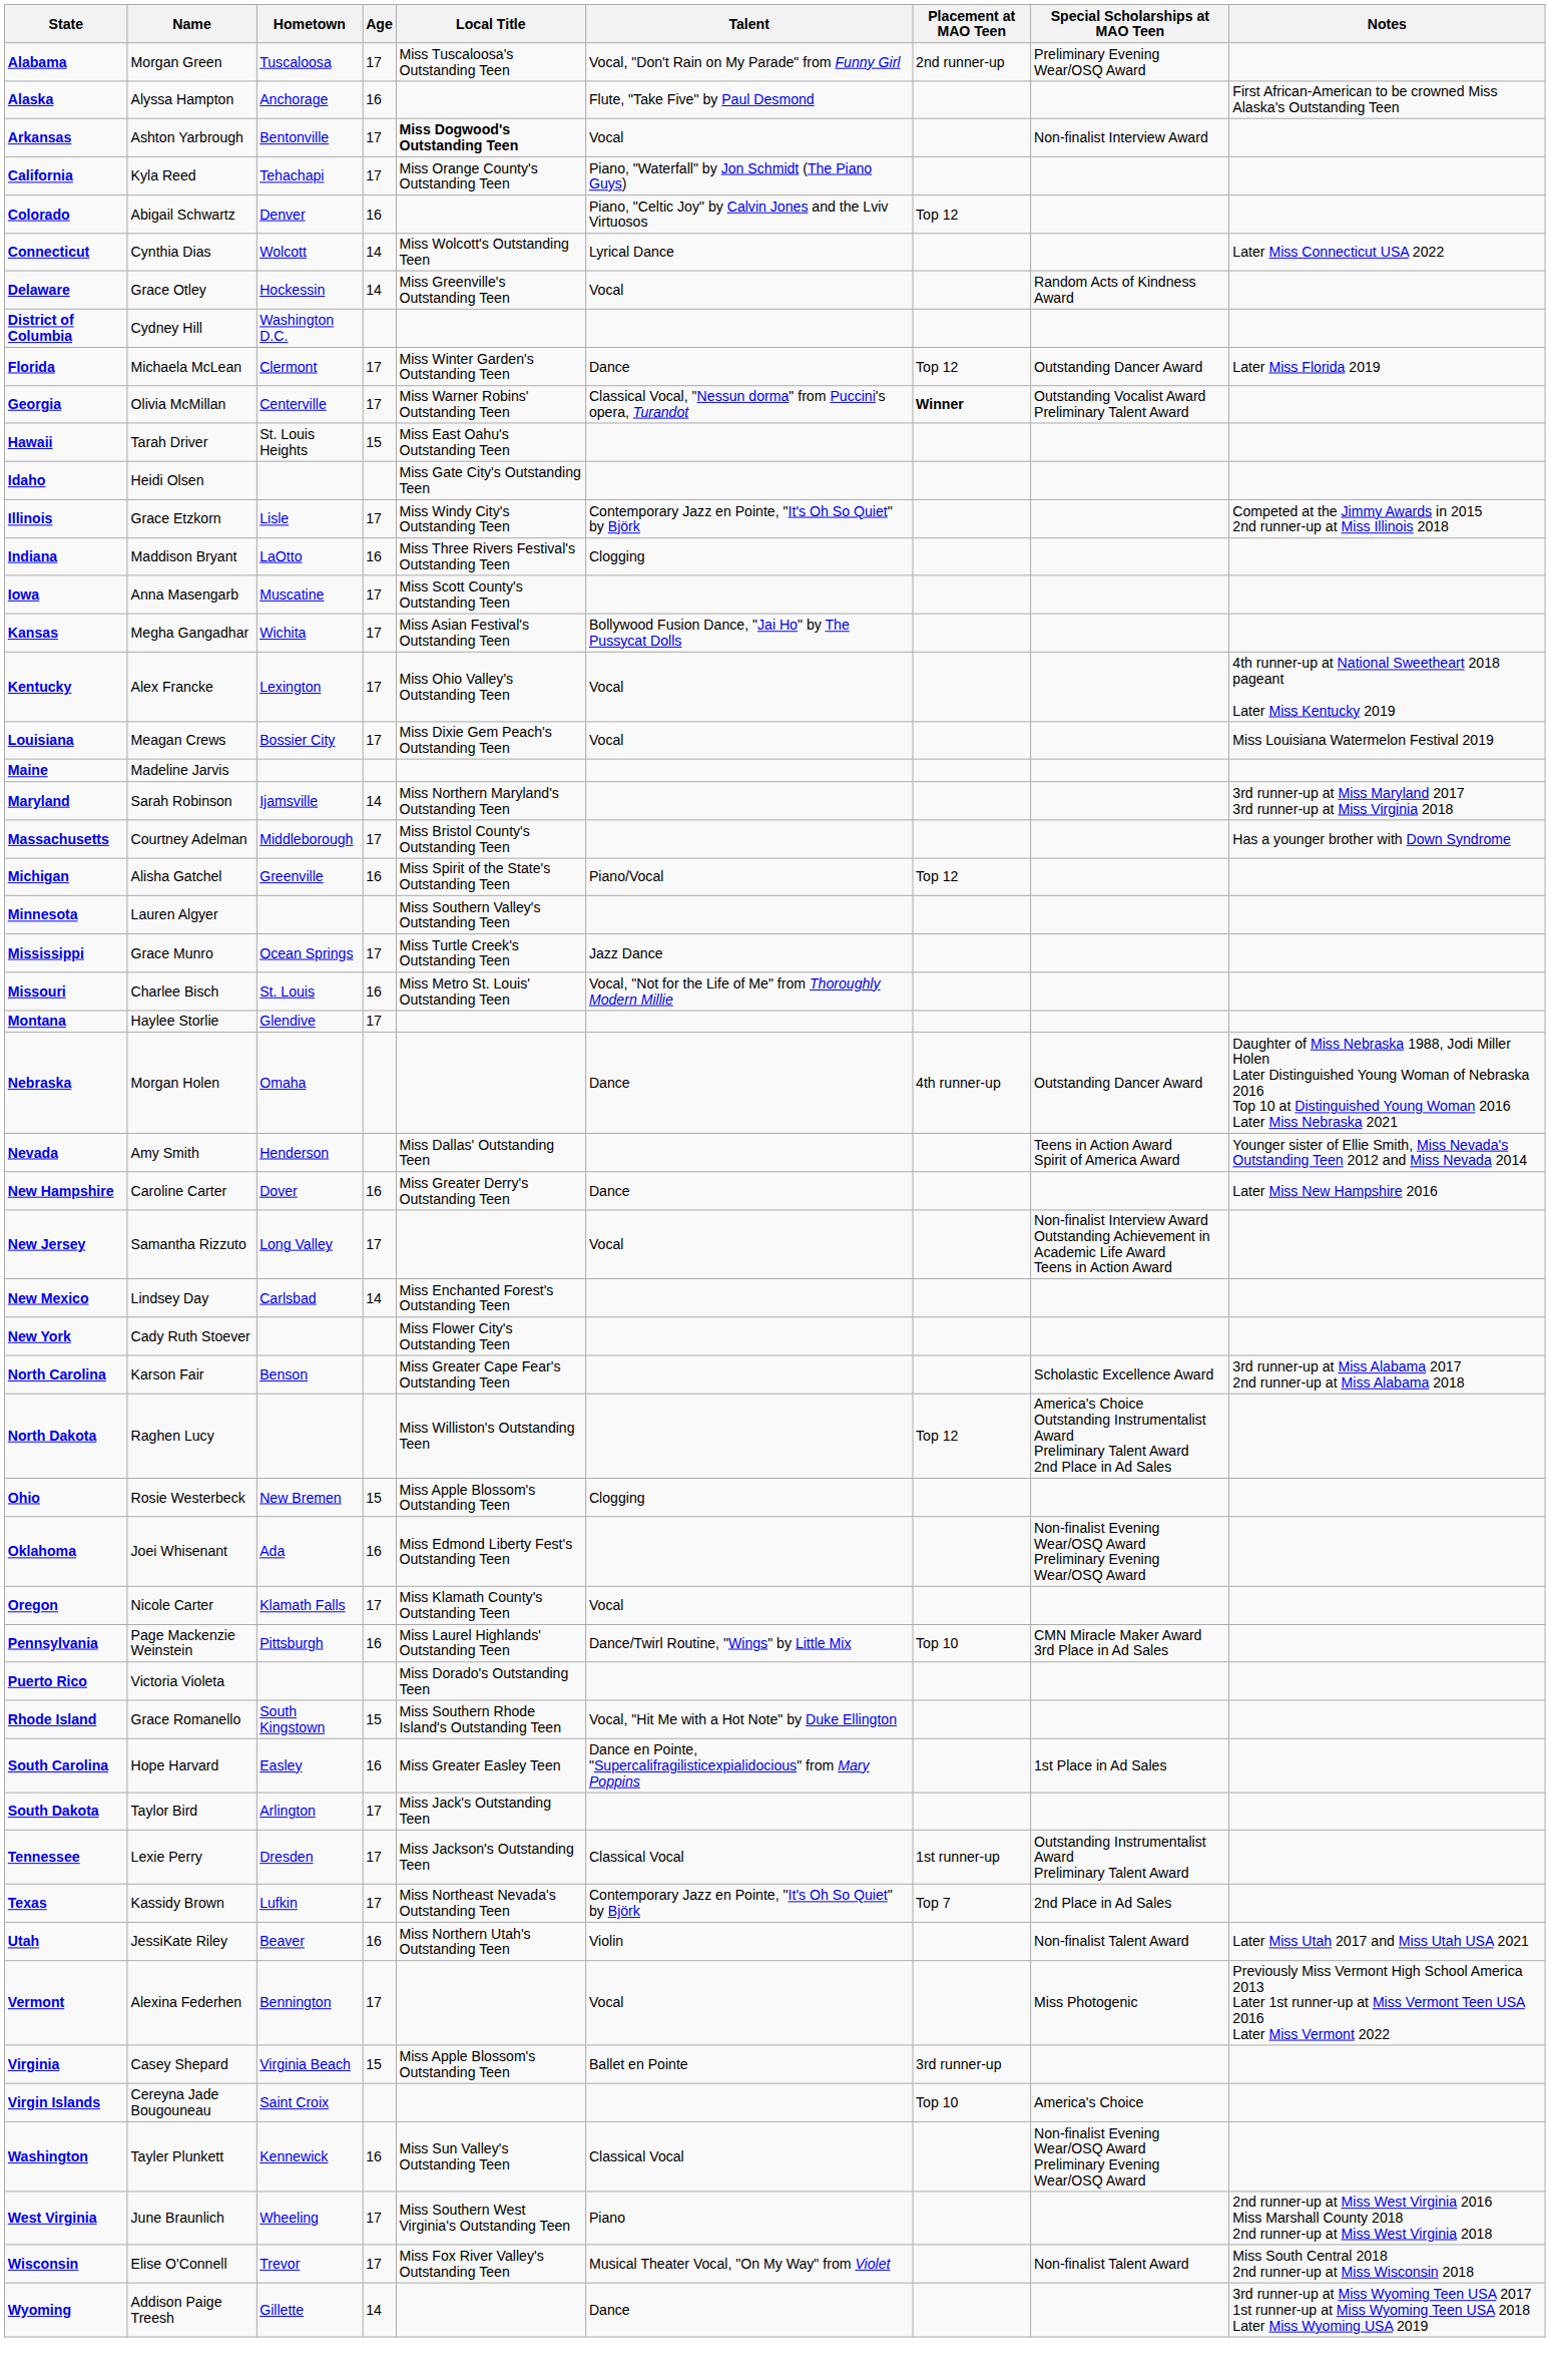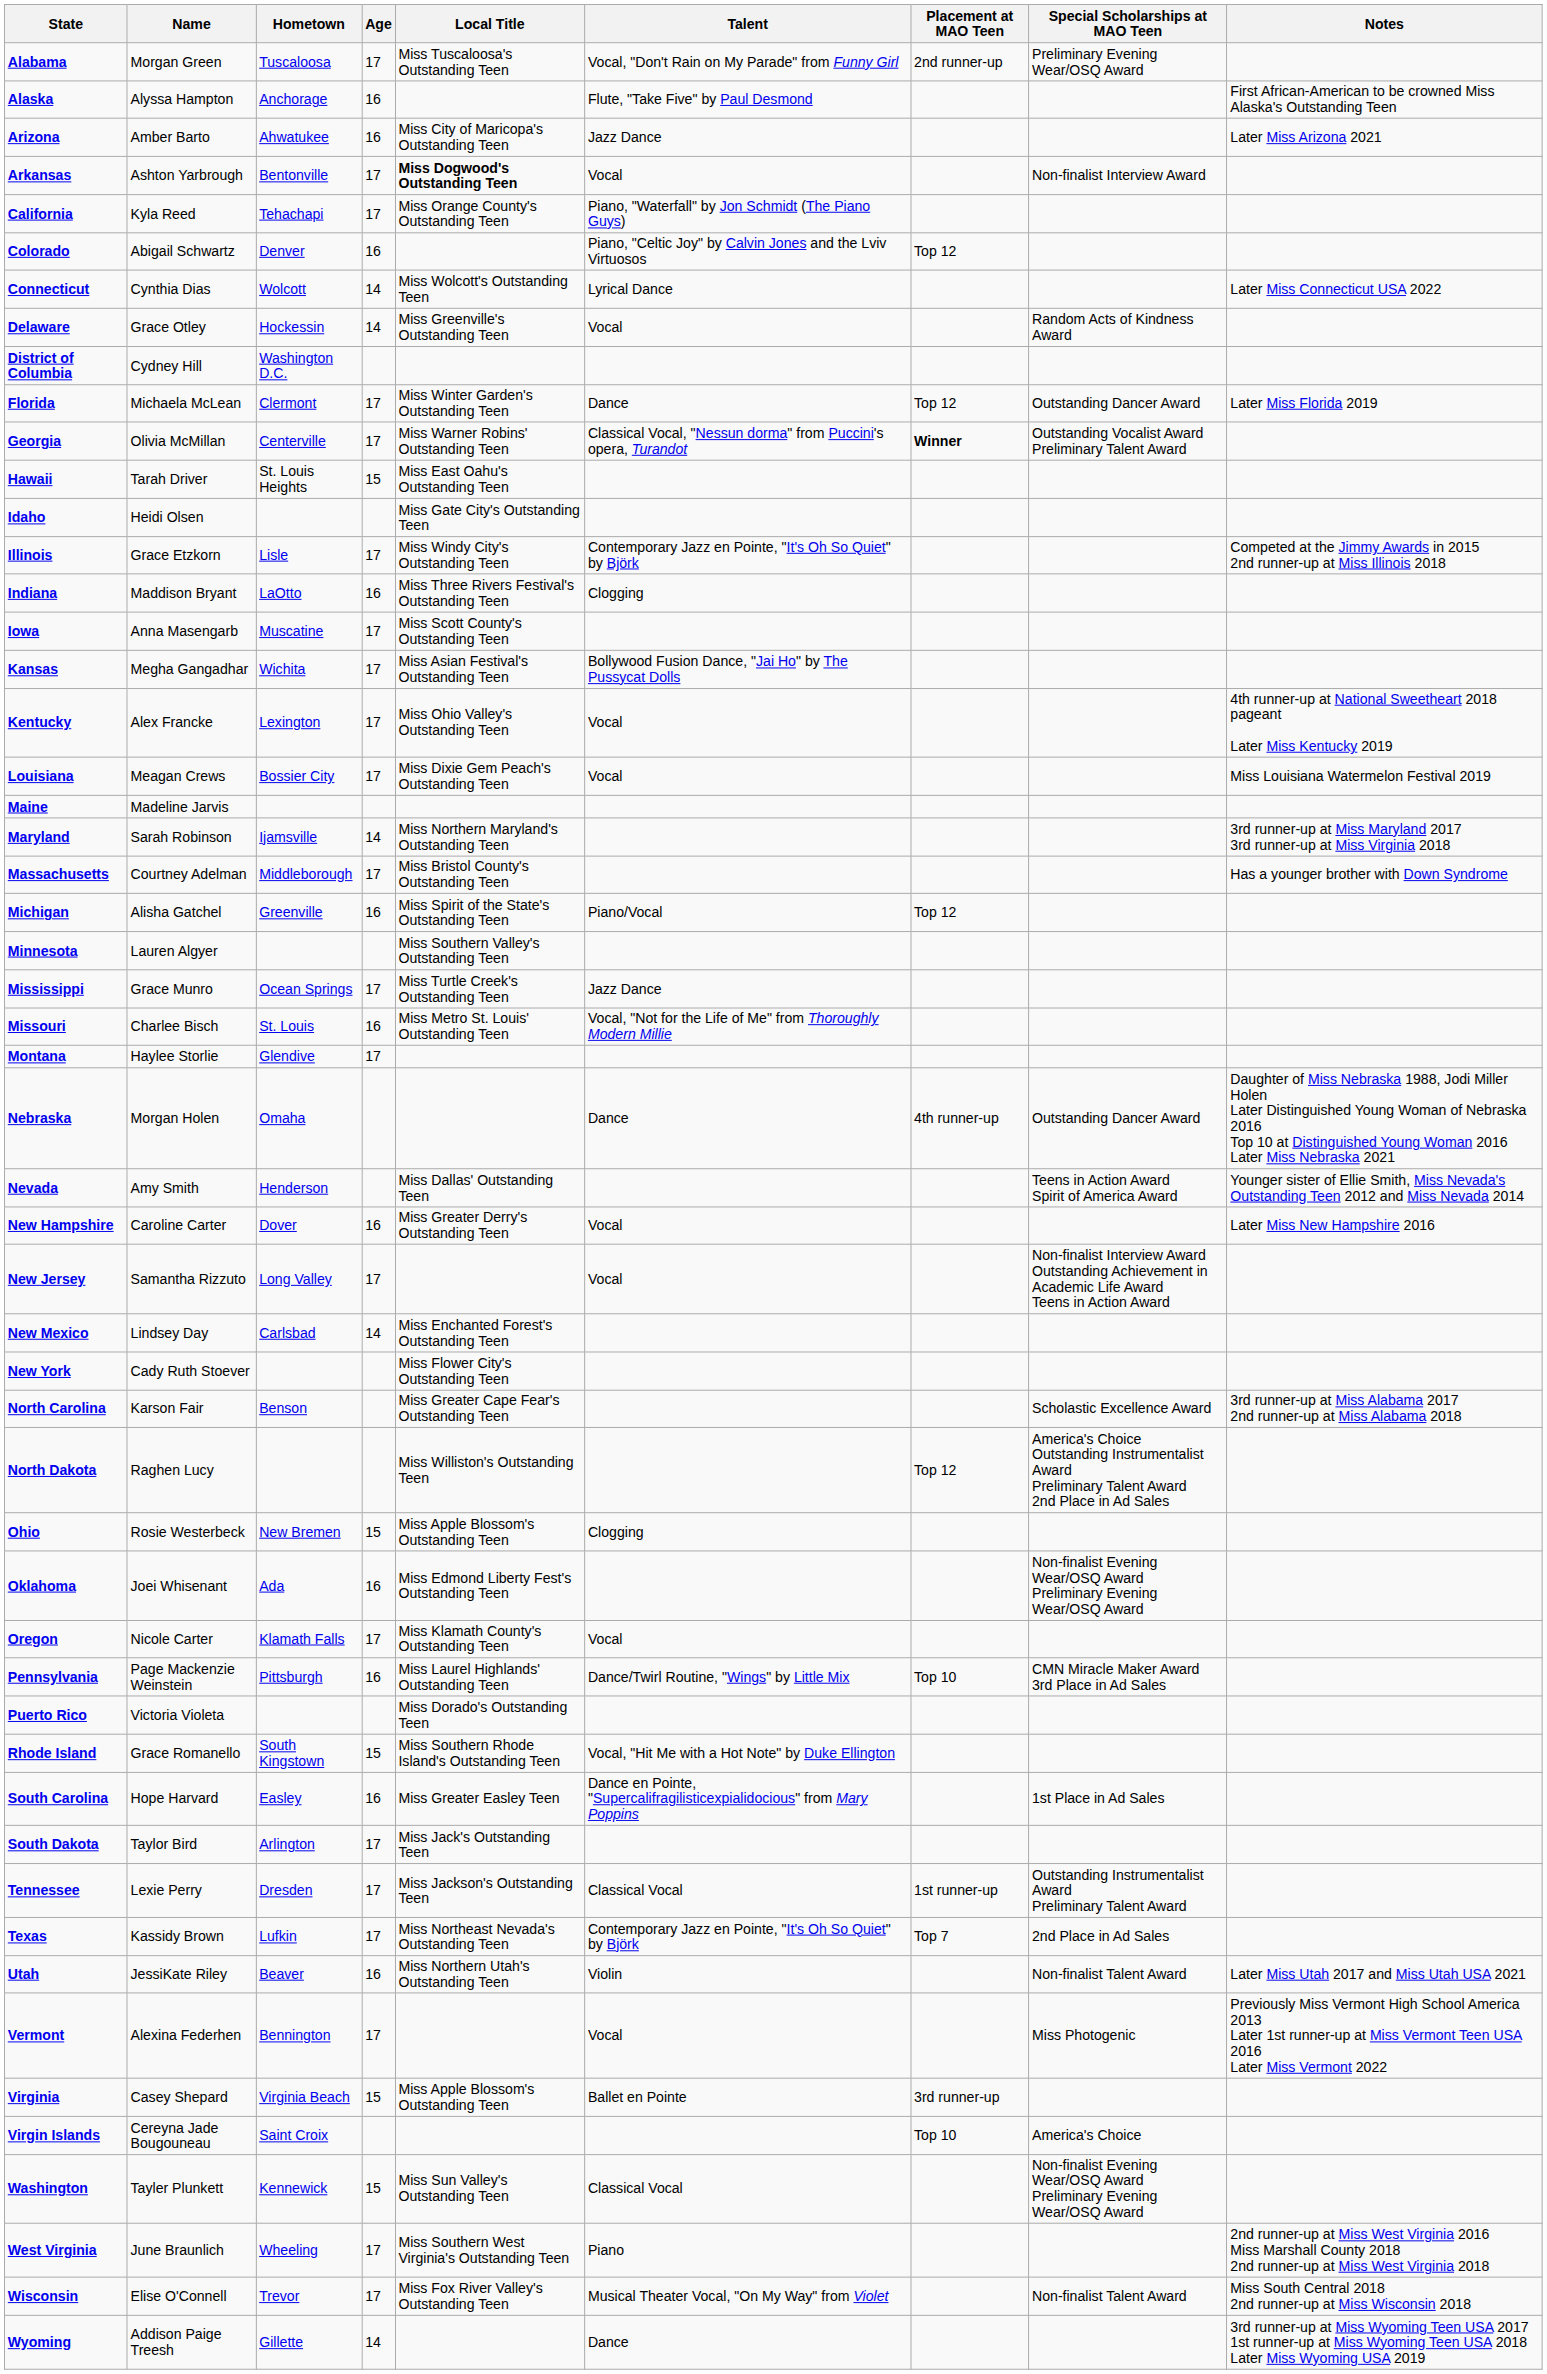+ row: Arizona | Amber Barto | Ahwatukee | 16 | Miss City of Maricopa's Outstanding Teen | Jazz Dance | Later Miss Arizona 2021
New Hampshire | Talent: Dance -> Vocal
Washington | Age: 16 -> 15
